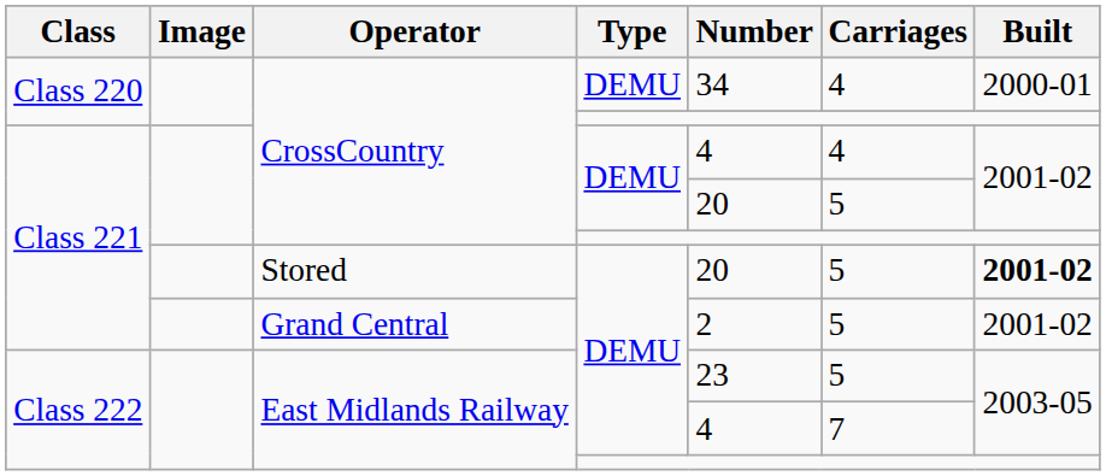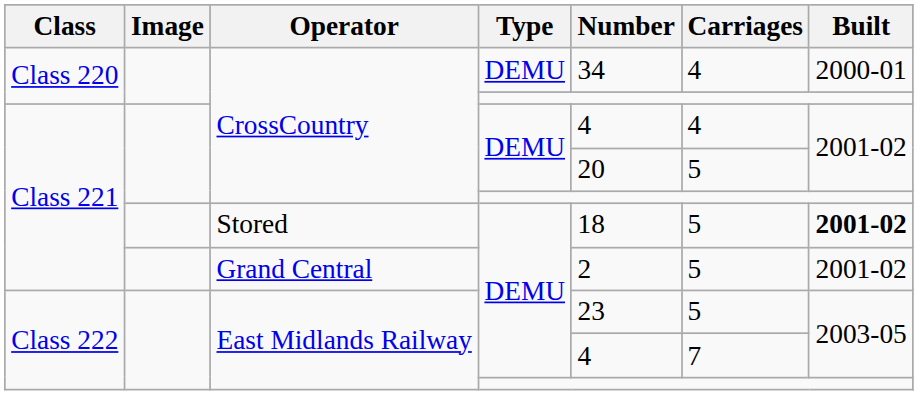Stored | Number: 20 -> 18
